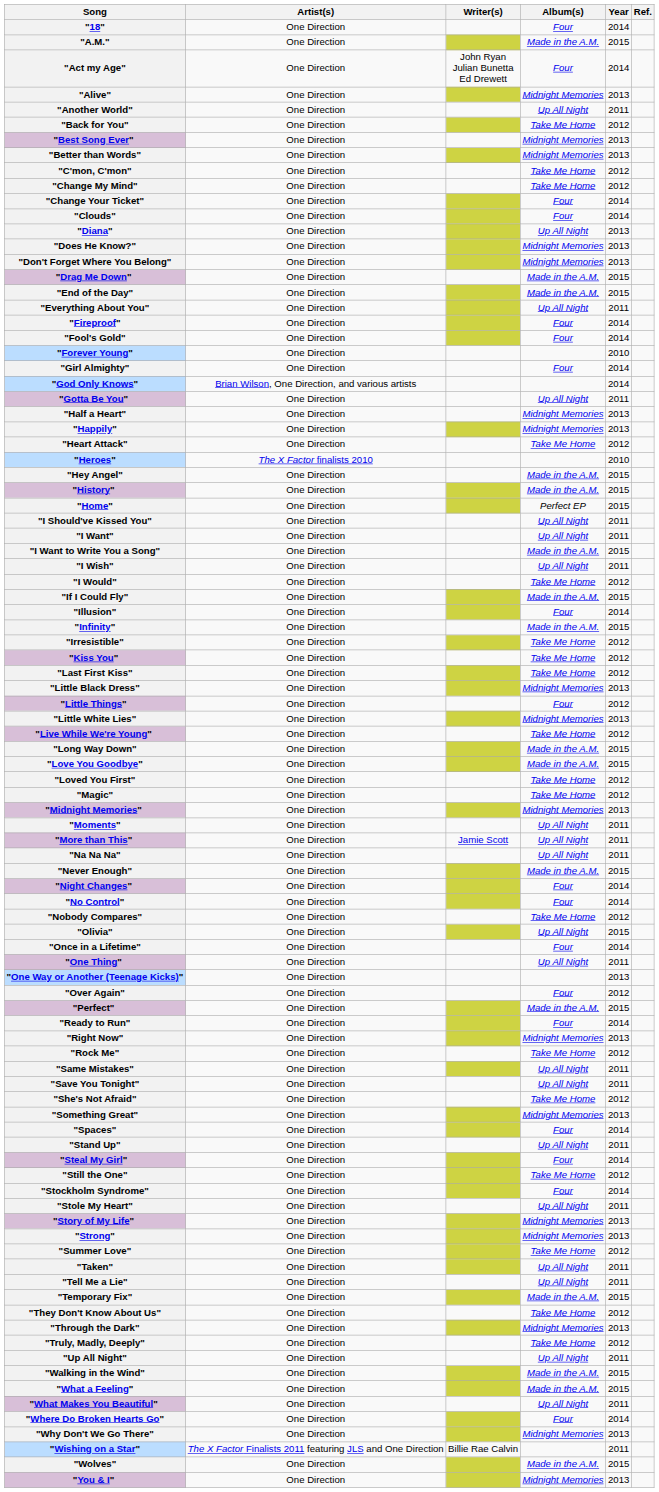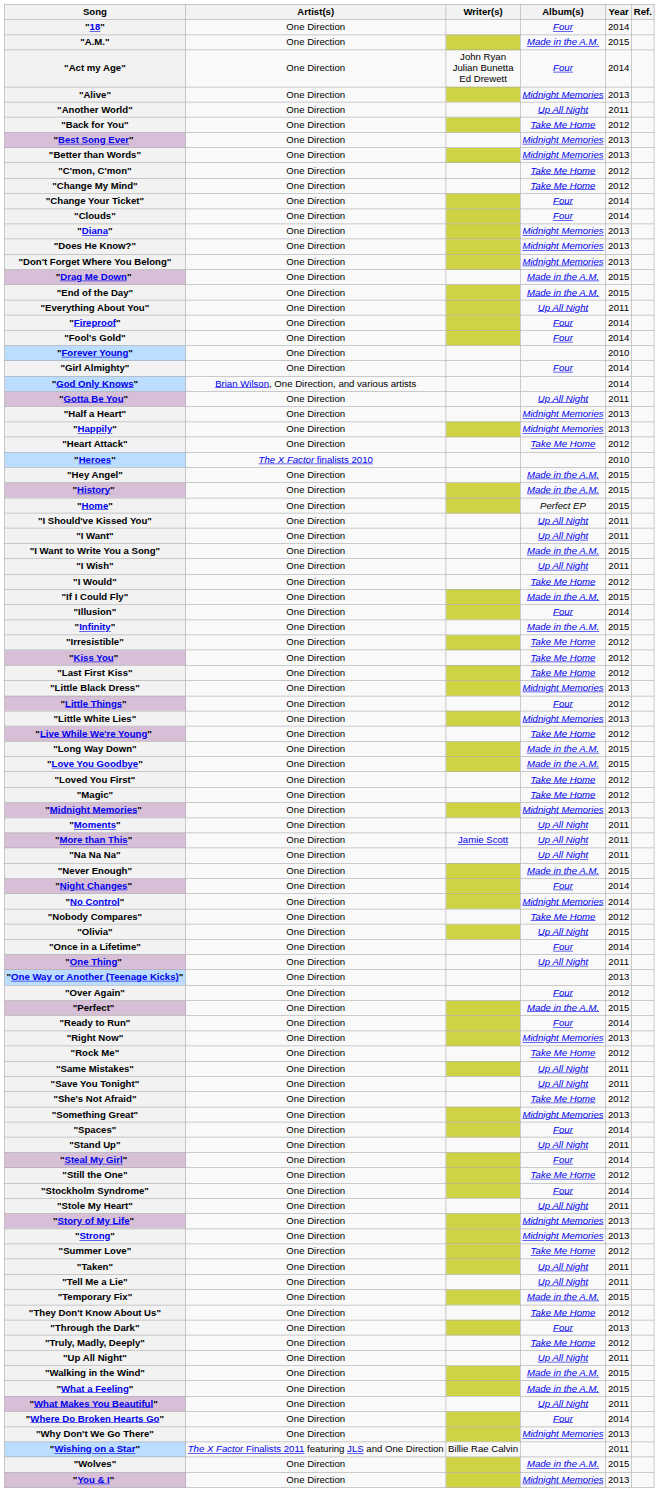"Diana" | Album(s): Up All Night -> Midnight Memories
"No Control" | Album(s): Four -> Midnight Memories
"Through the Dark" | Album(s): Midnight Memories -> Four
